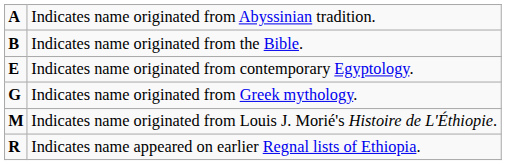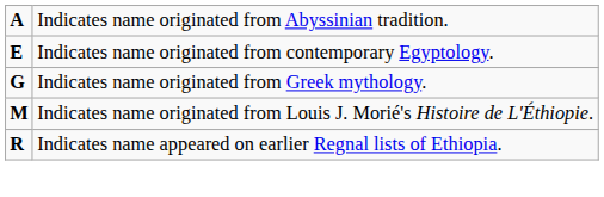- row: B | Indicates name originated from the Bible.
